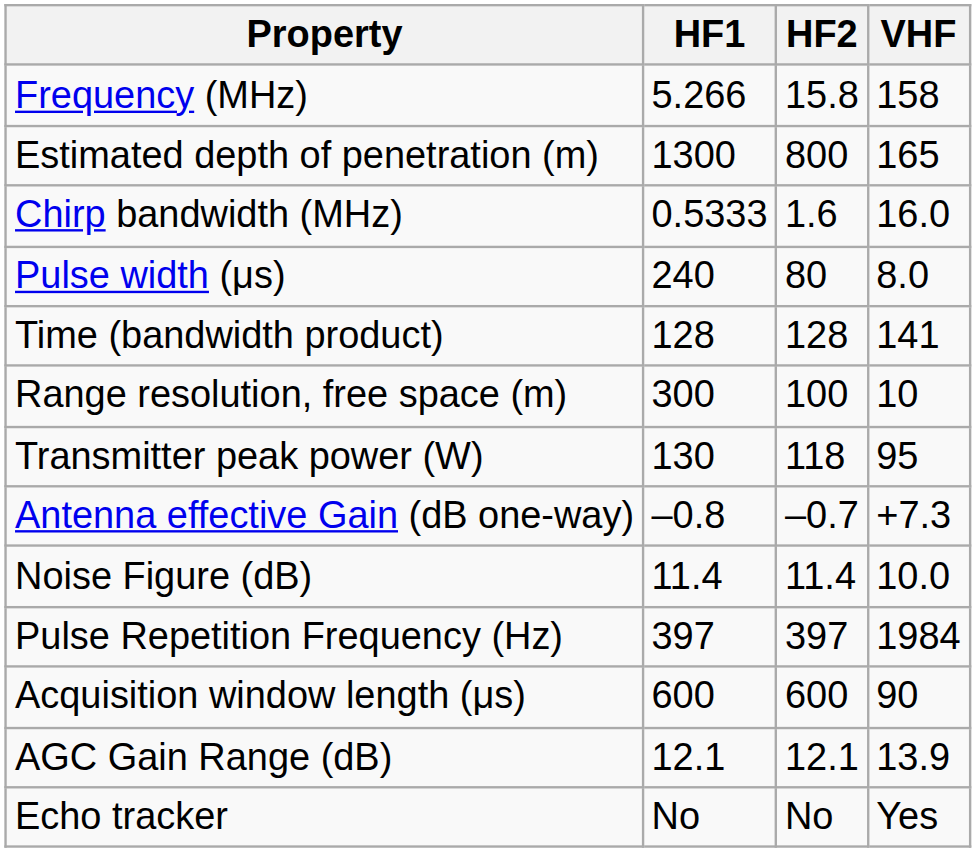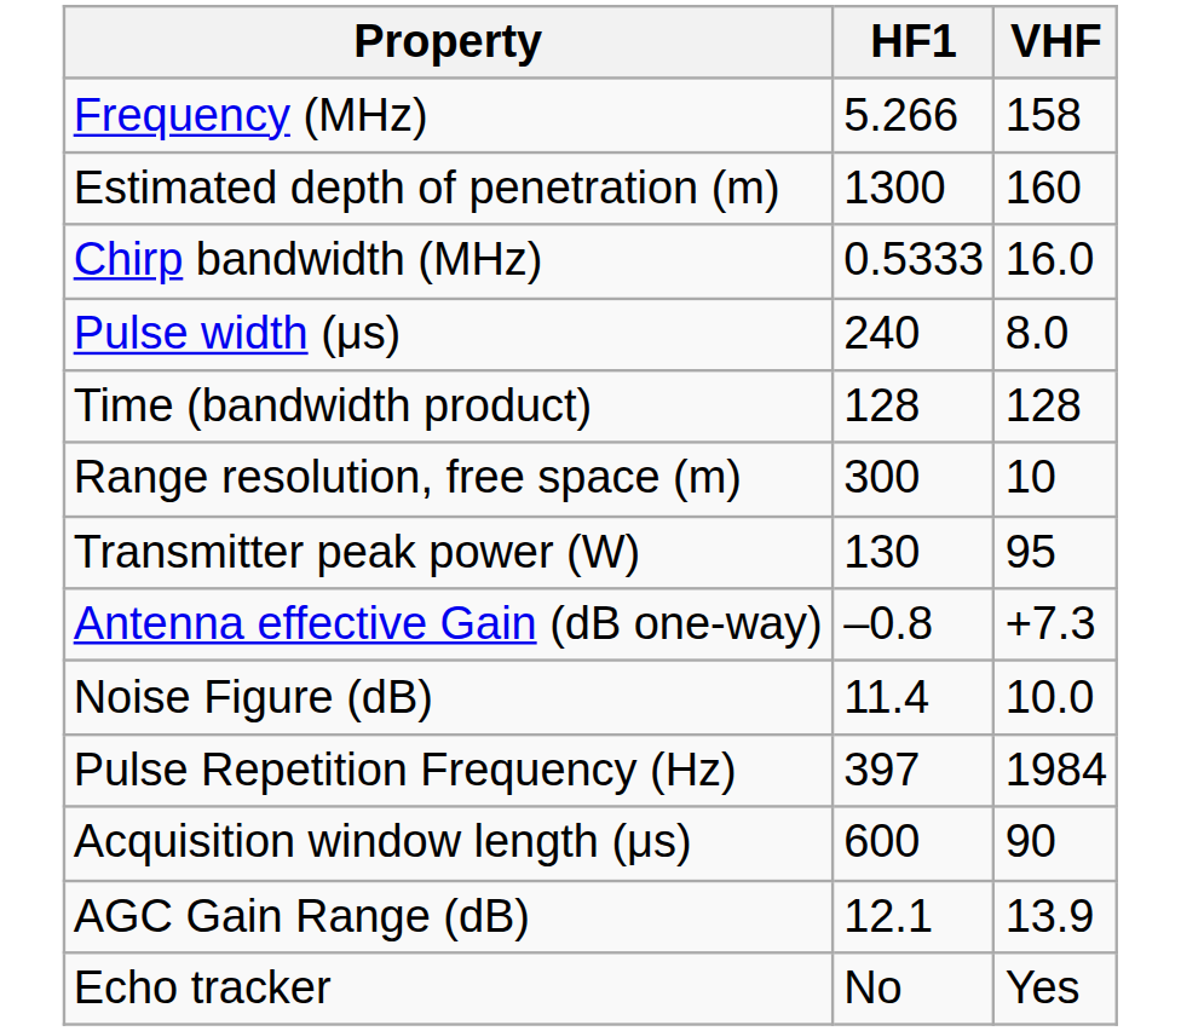- column: HF2 | 15.8 | 800 | 1.6 | 80 | 128 | 100 | 118 | –0.7 | 11.4 | 397 | 600 | 12.1 | No
Estimated depth of penetration (m) | VHF: 165 -> 160
Time (bandwidth product) | VHF: 141 -> 128
